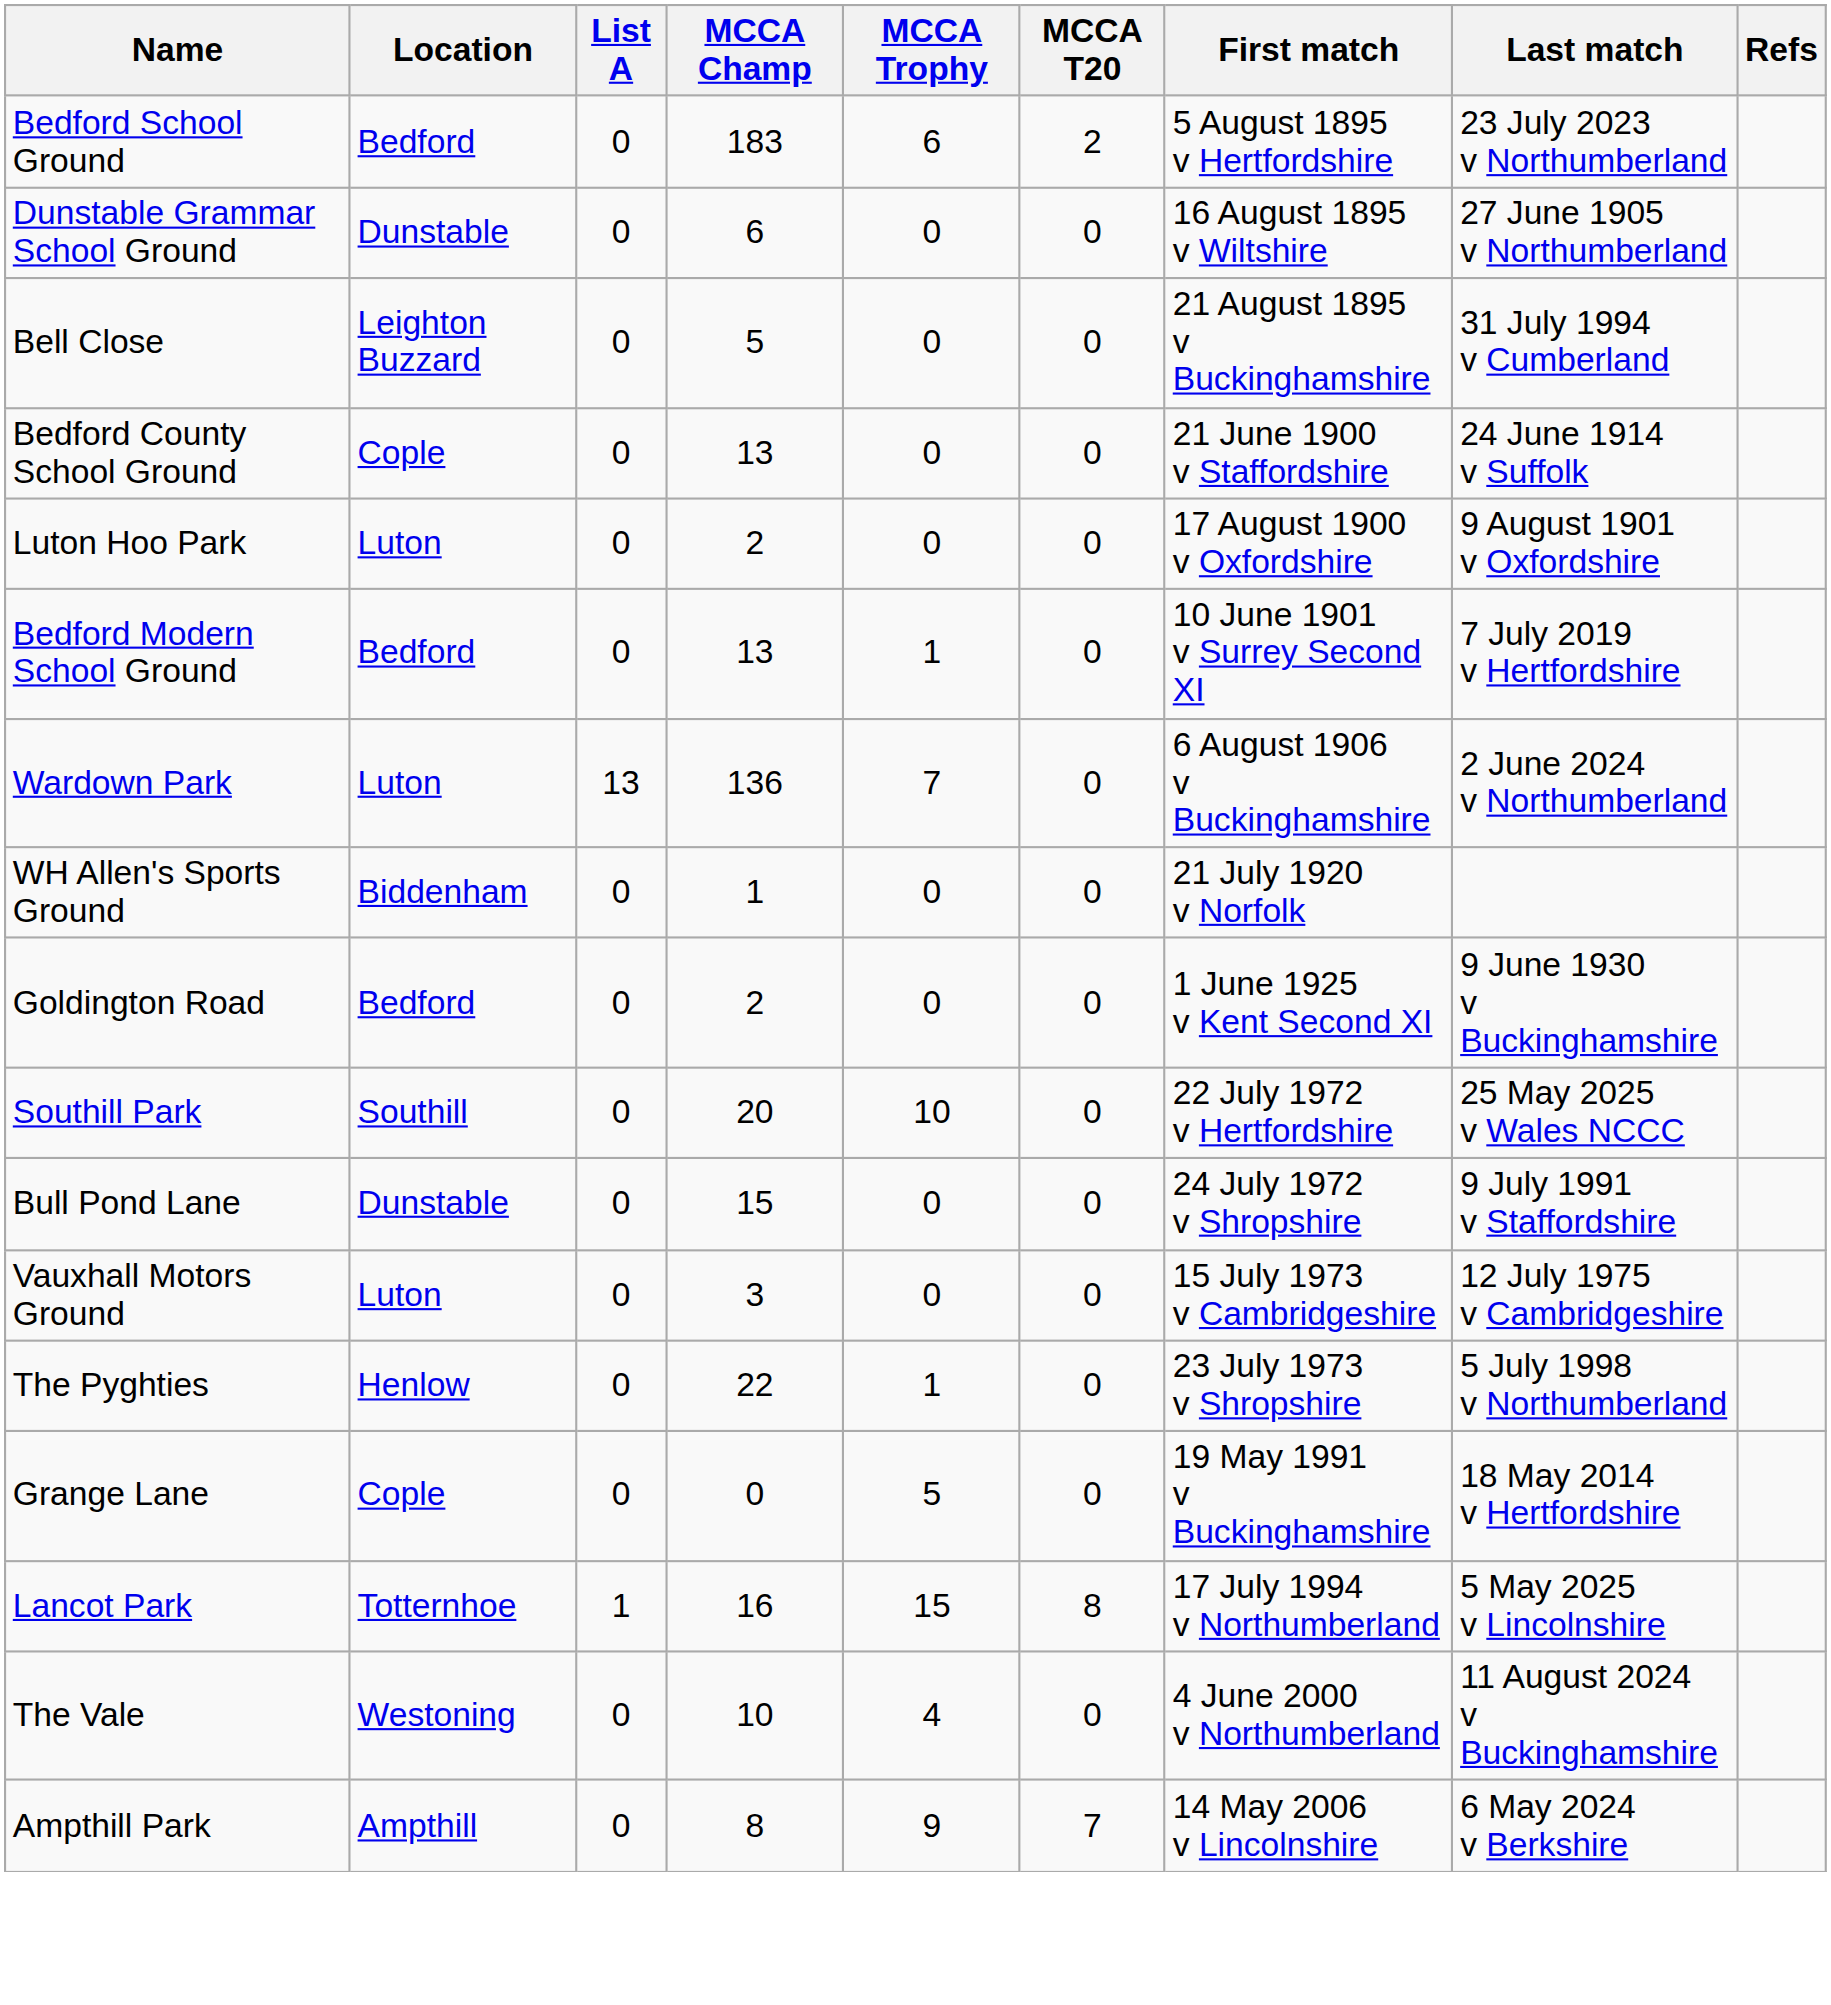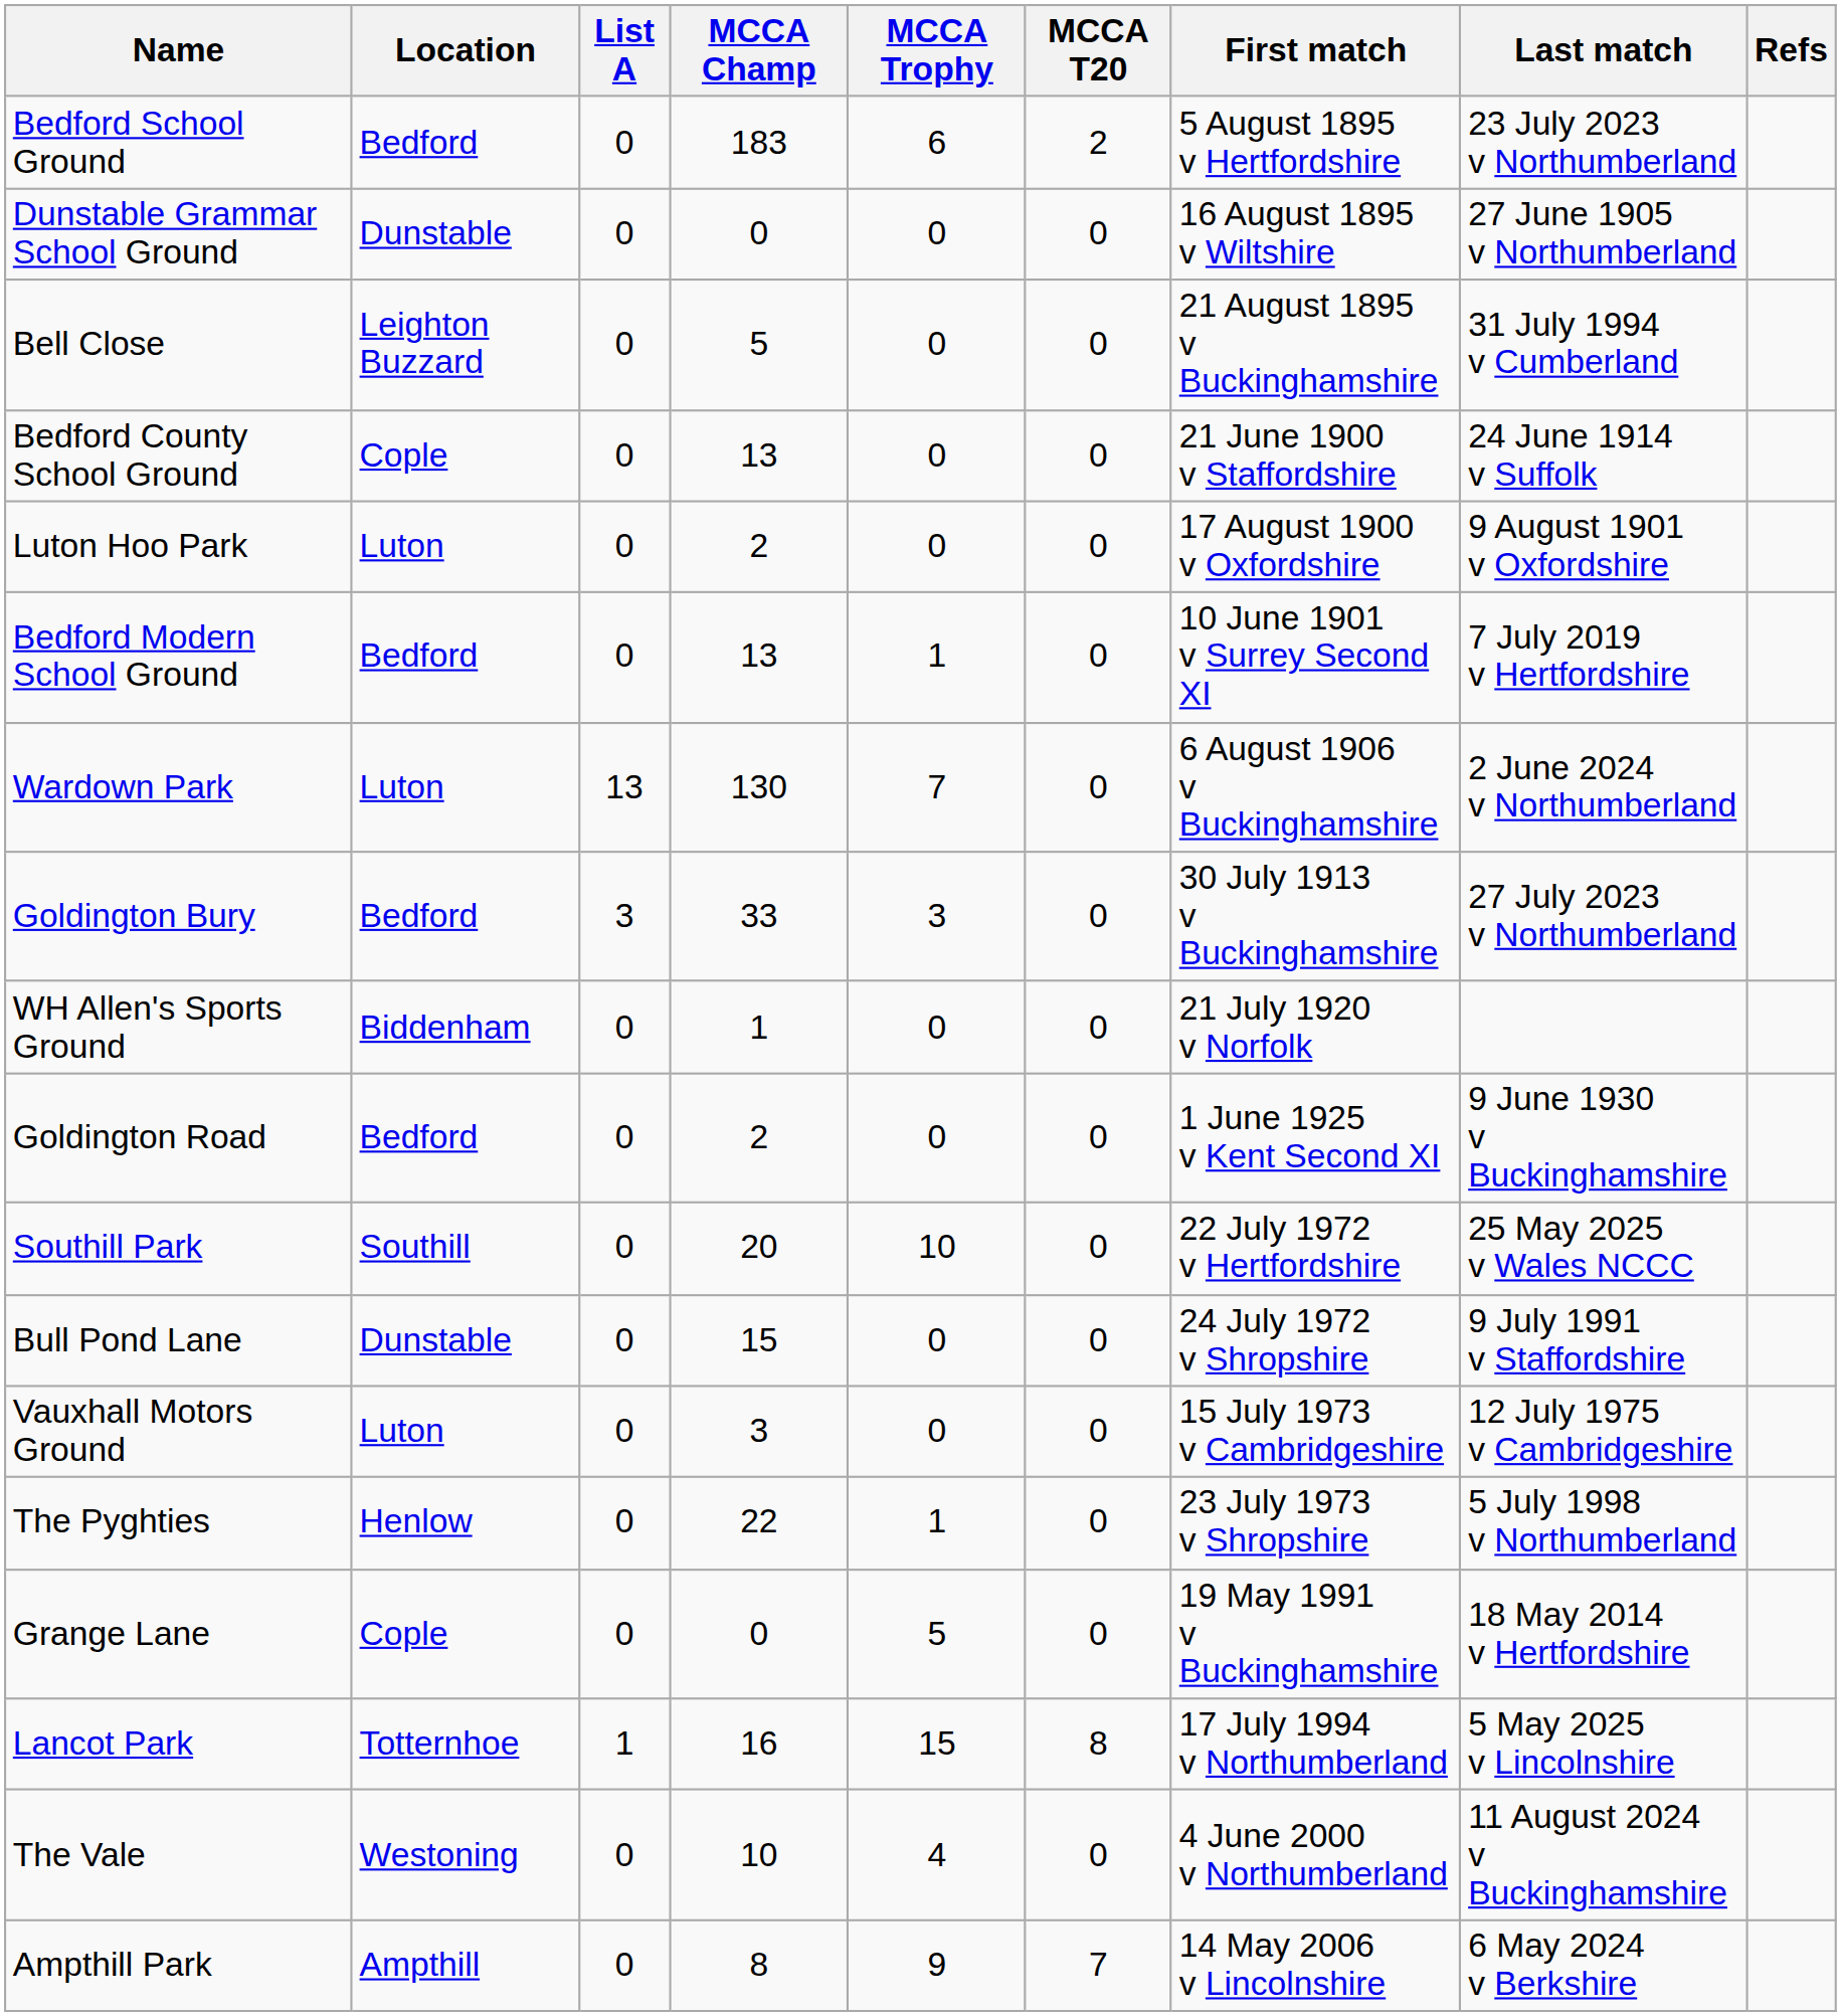Dunstable Grammar School Ground | MCCA Champ: 6 -> 0
Wardown Park | MCCA Champ: 136 -> 130
+ row: Goldington Bury | Bedford | 3 | 33 | 3 | 0 | 30 July 1913 v Buckinghamshire | 27 July 2023 v Northumberland
